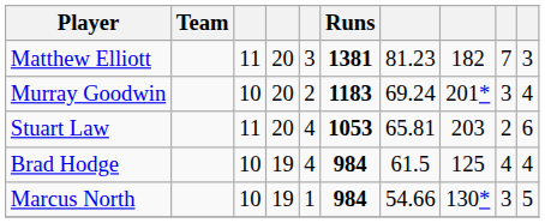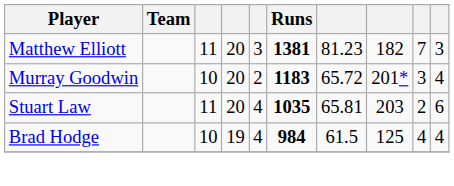Murray Goodwin | column 7: 69.24 -> 65.72
Stuart Law | Runs: 1053 -> 1035
- row: Marcus North | 10 | 19 | 1 | 984 | 54.66 | 130* | 3 | 5
